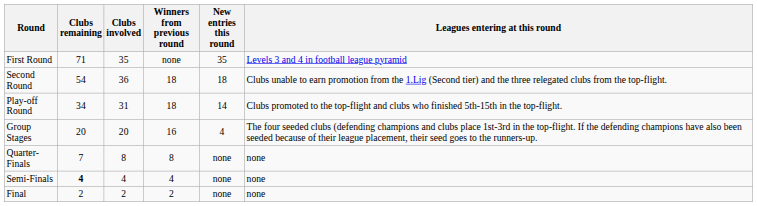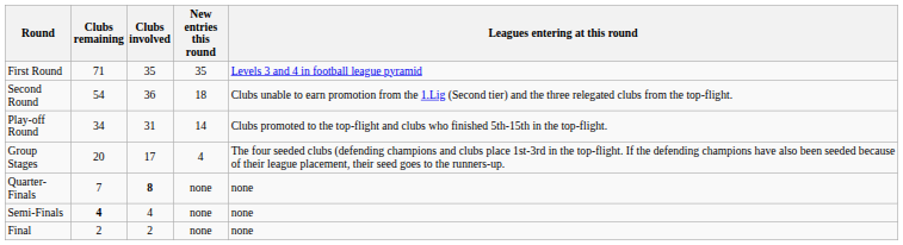- column: Winners from previous round | none | 18 | 18 | 16 | 8 | 4 | 2
Group Stages | Clubs involved: 20 -> 17
Quarter-Finals | Clubs involved: normal -> bold
